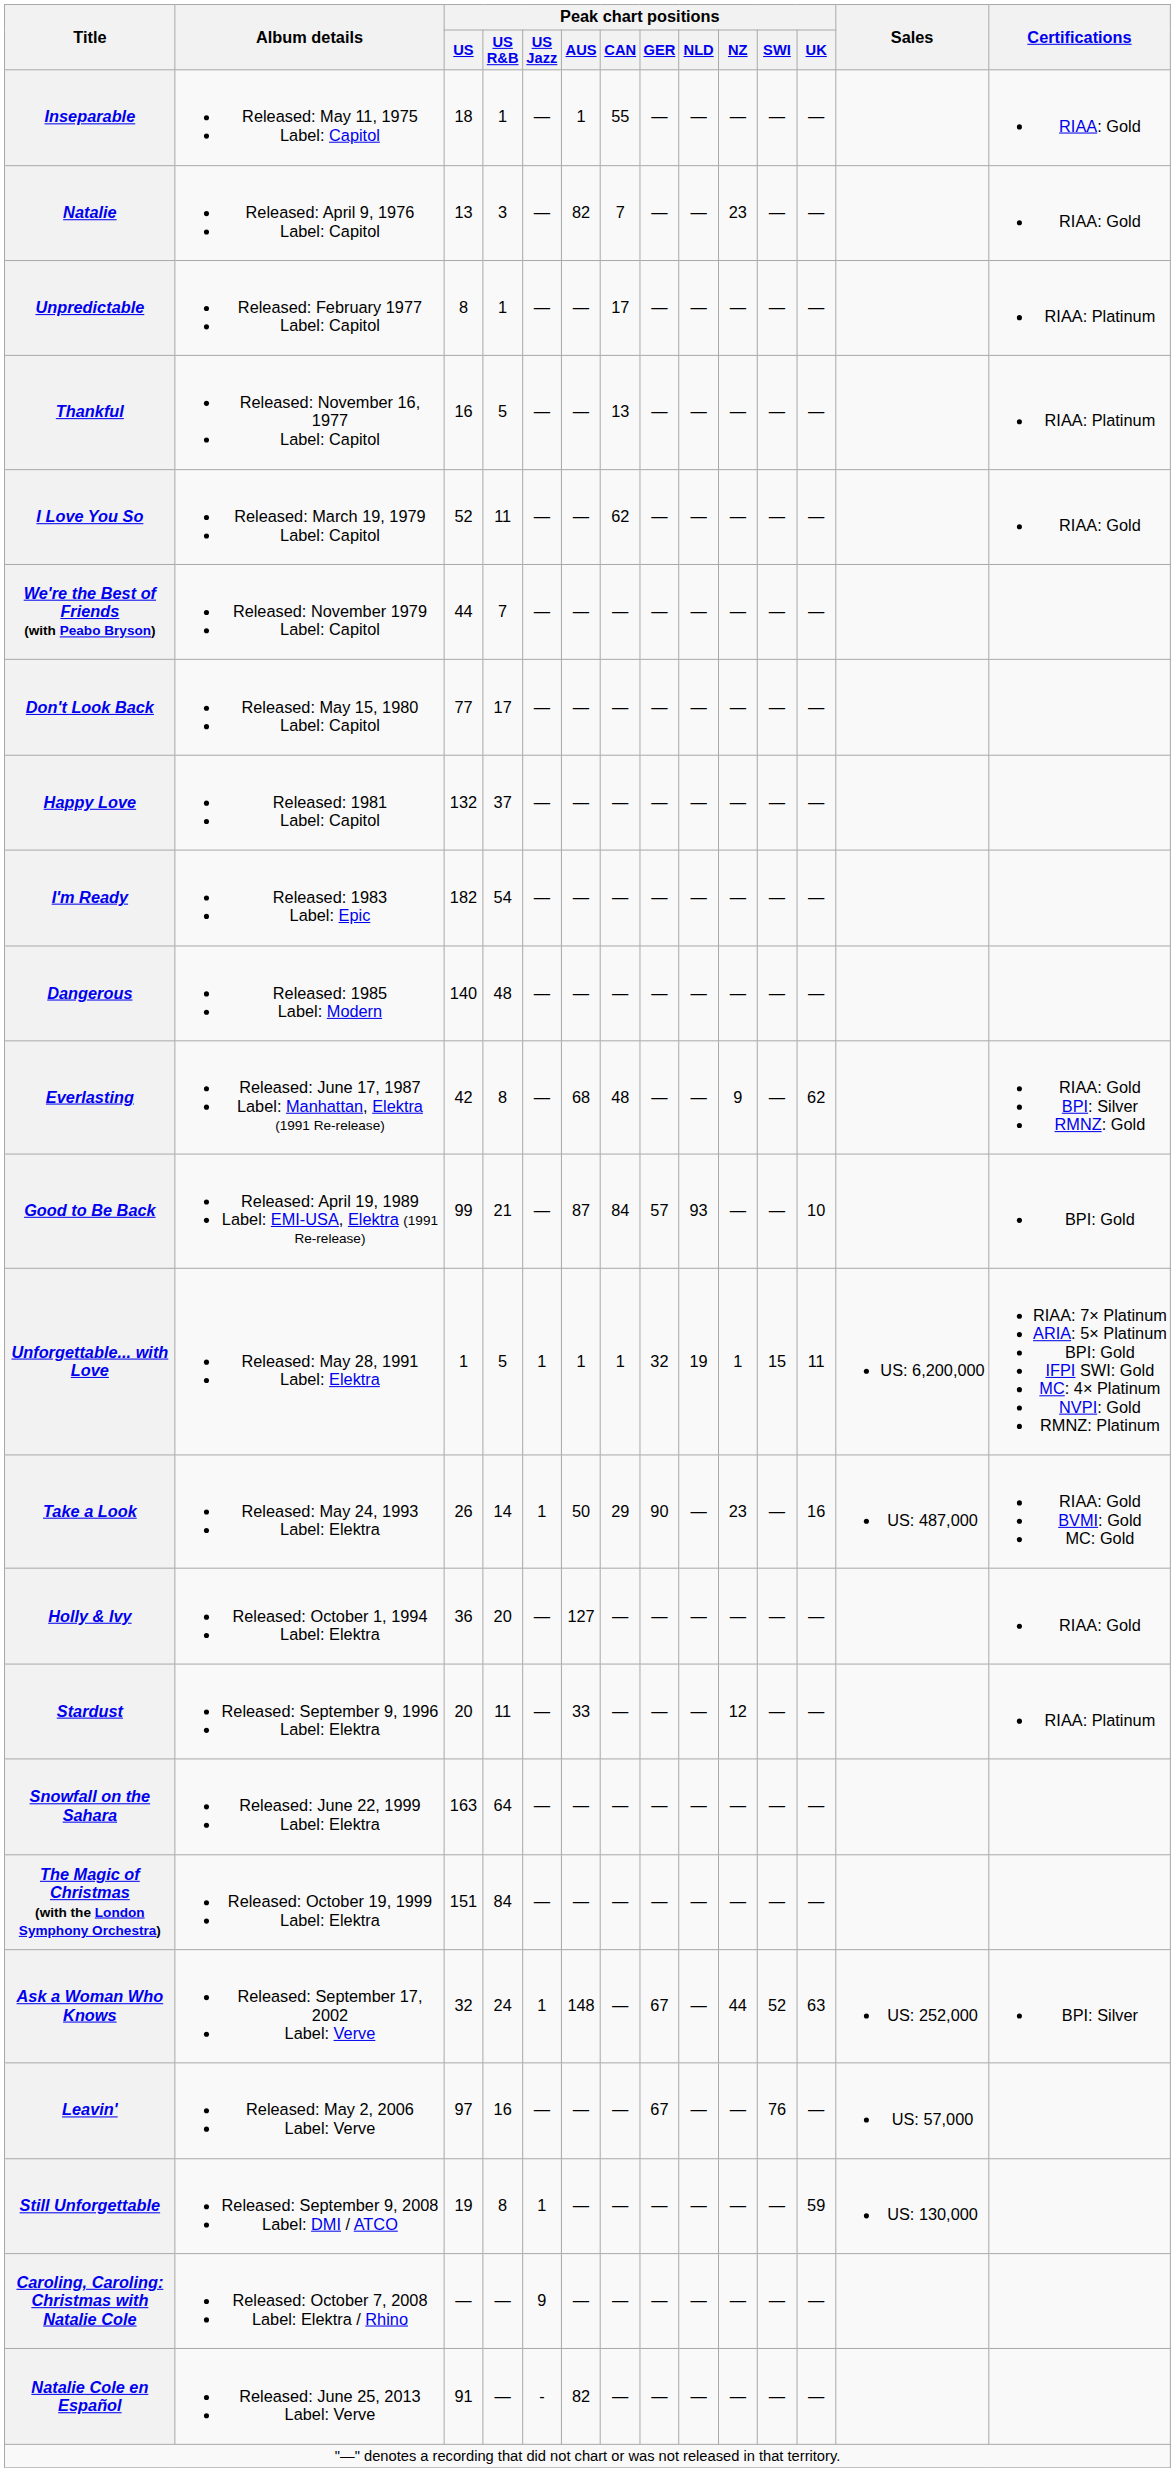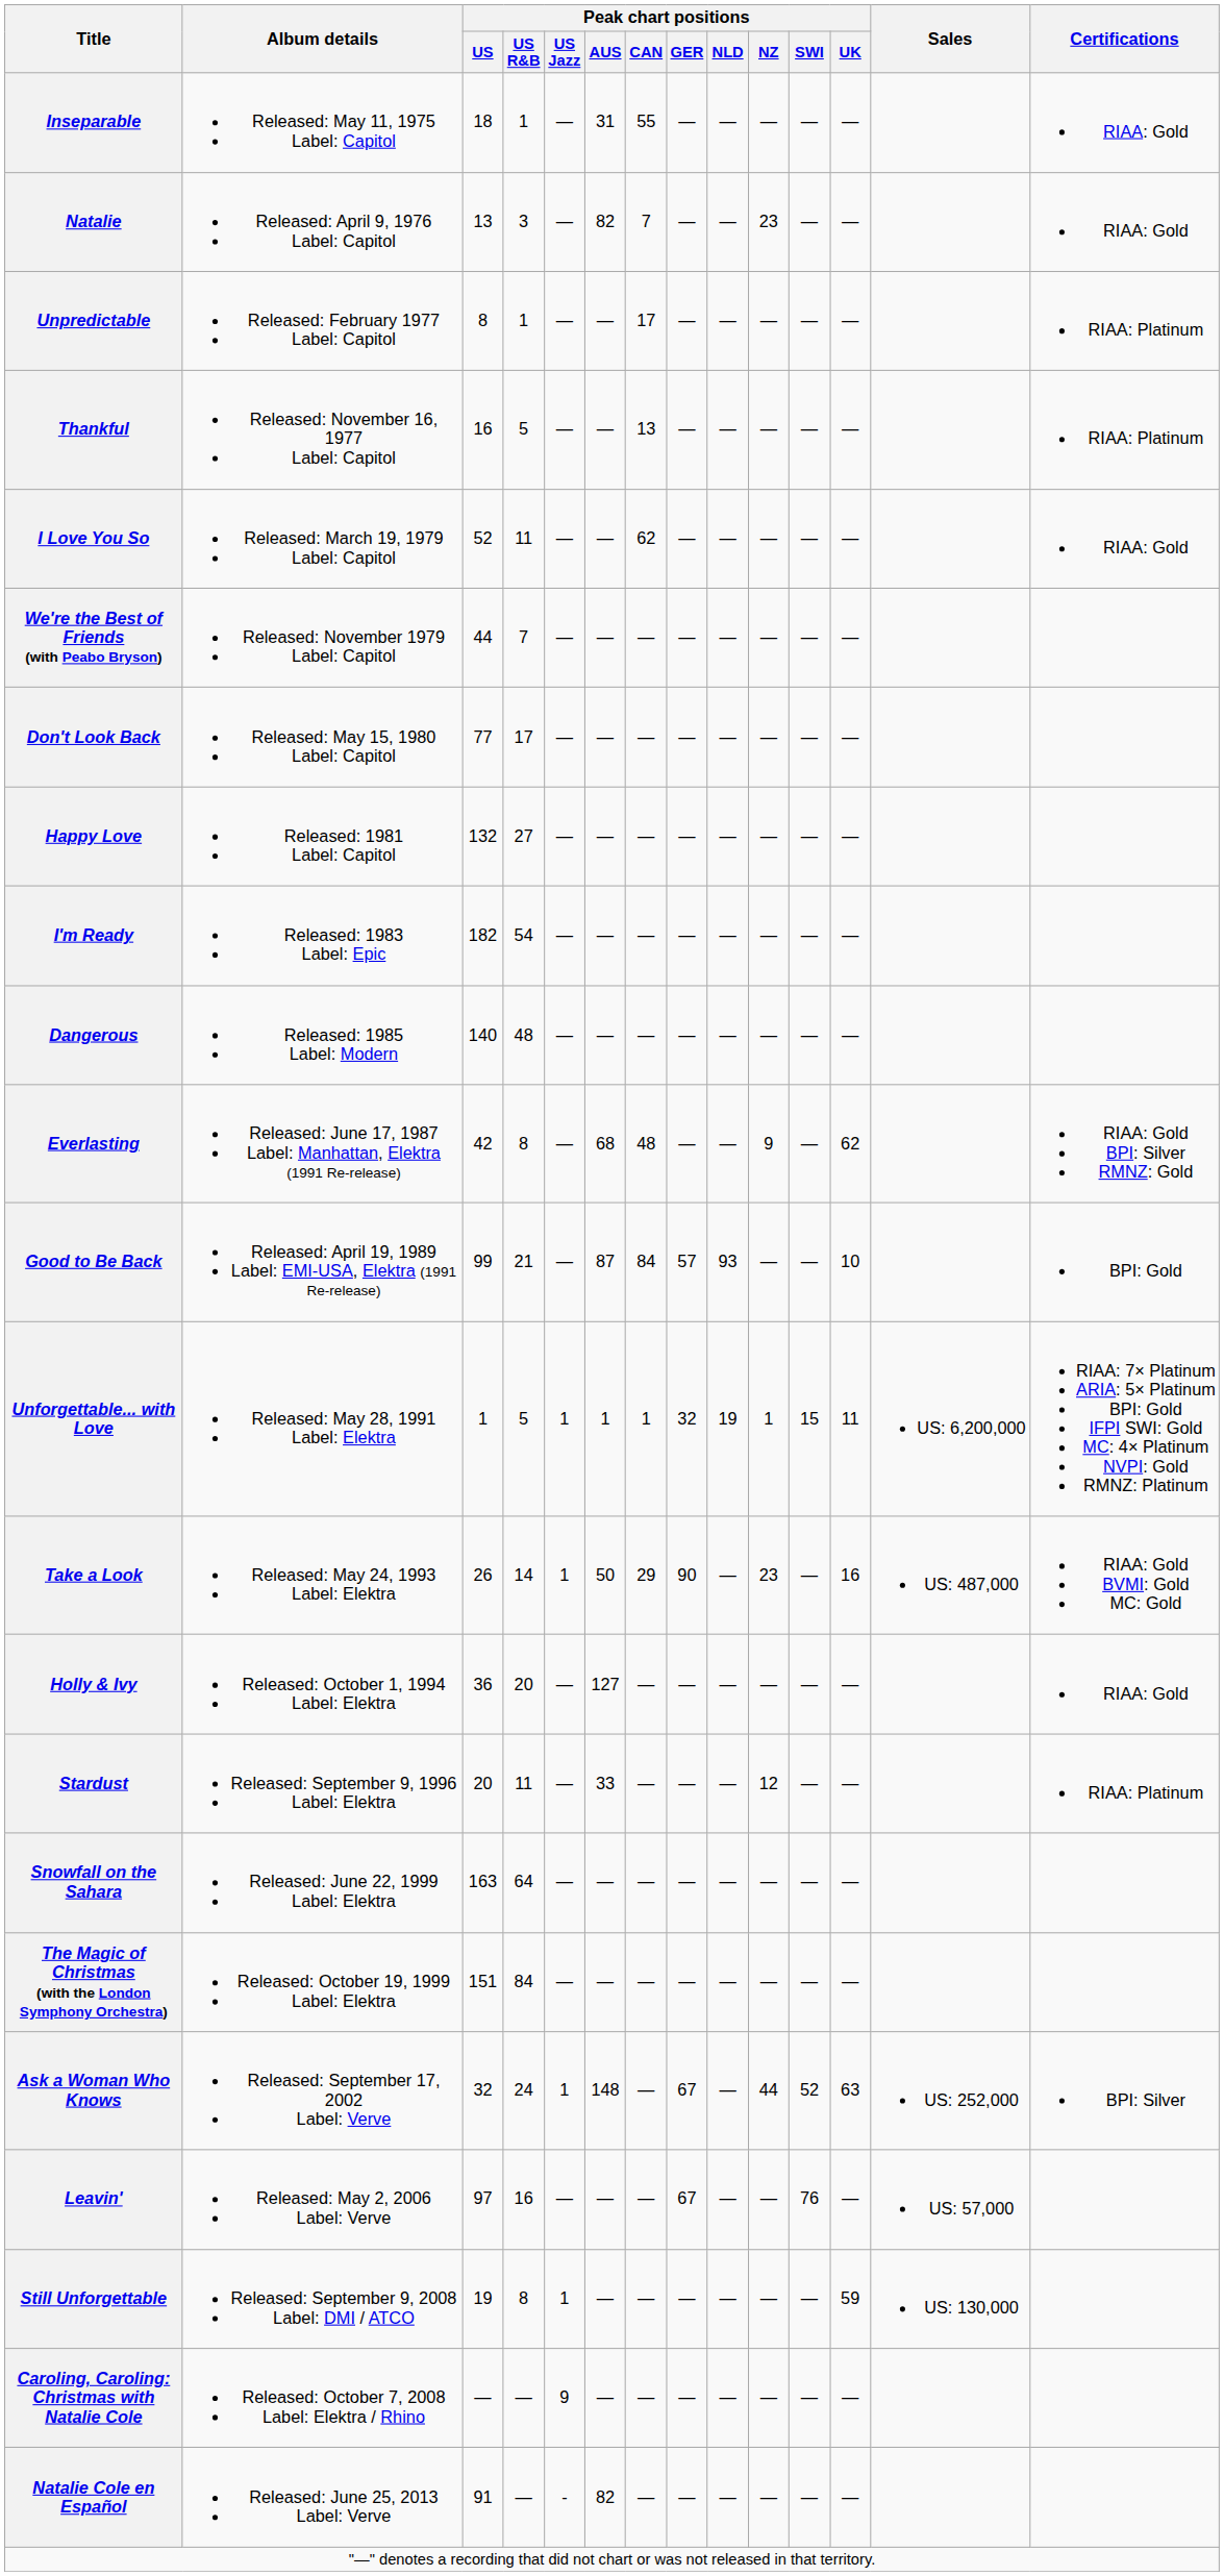Inseparable | Peak chart positions / AUS: 1 -> 31
Happy Love | Peak chart positions / US R&B: 37 -> 27
